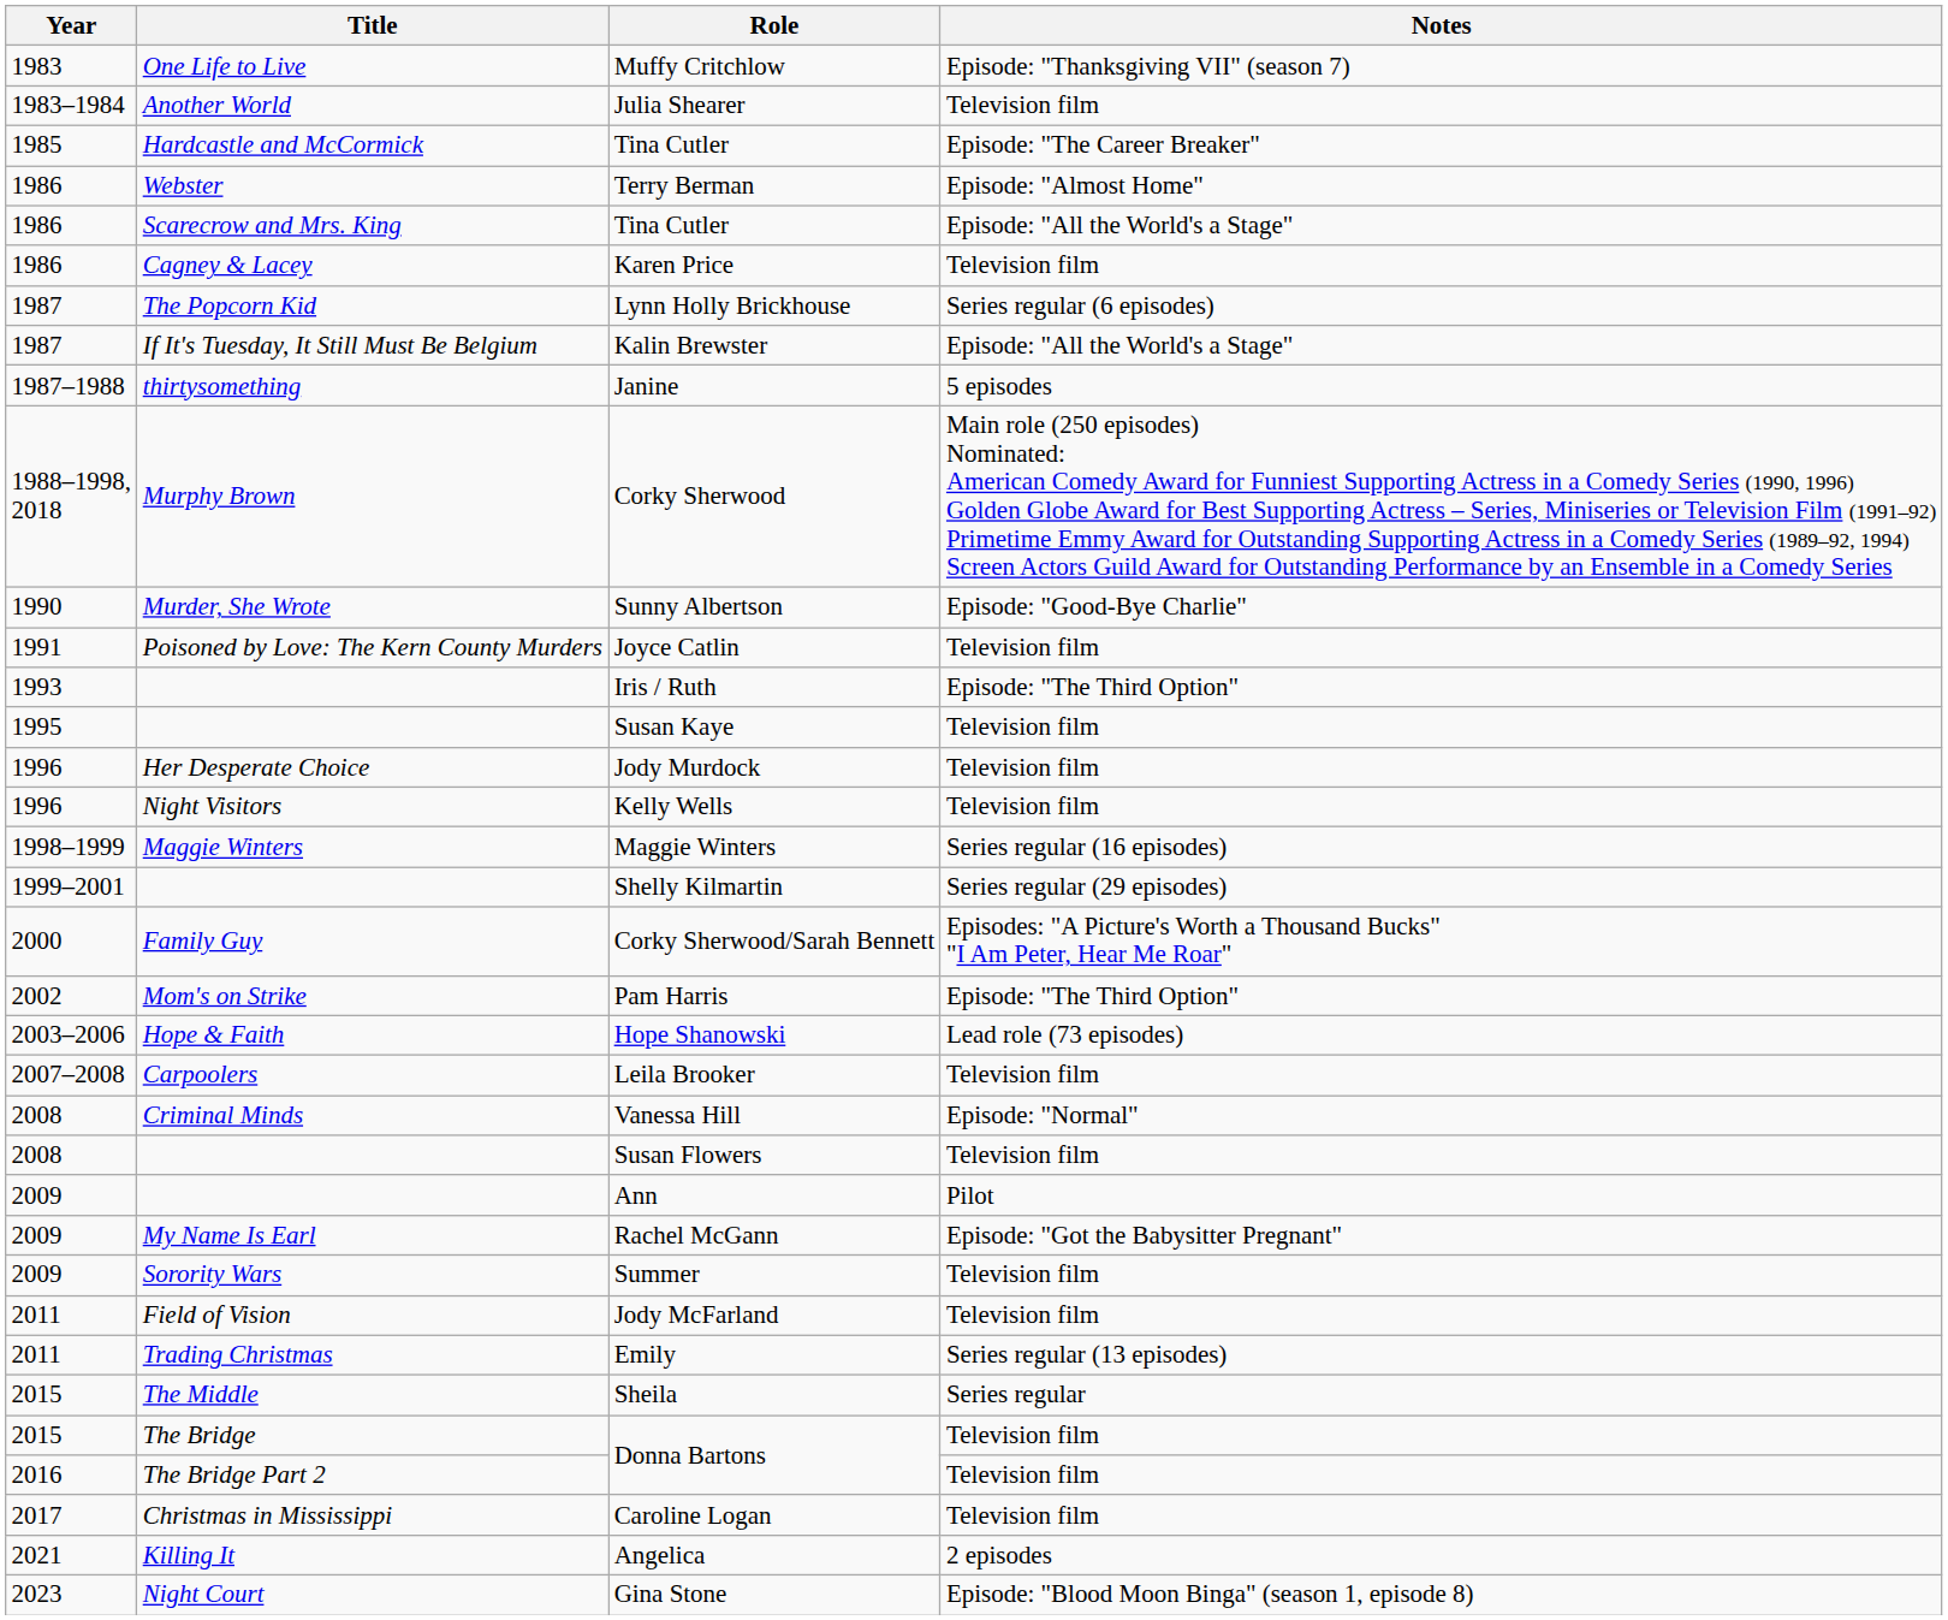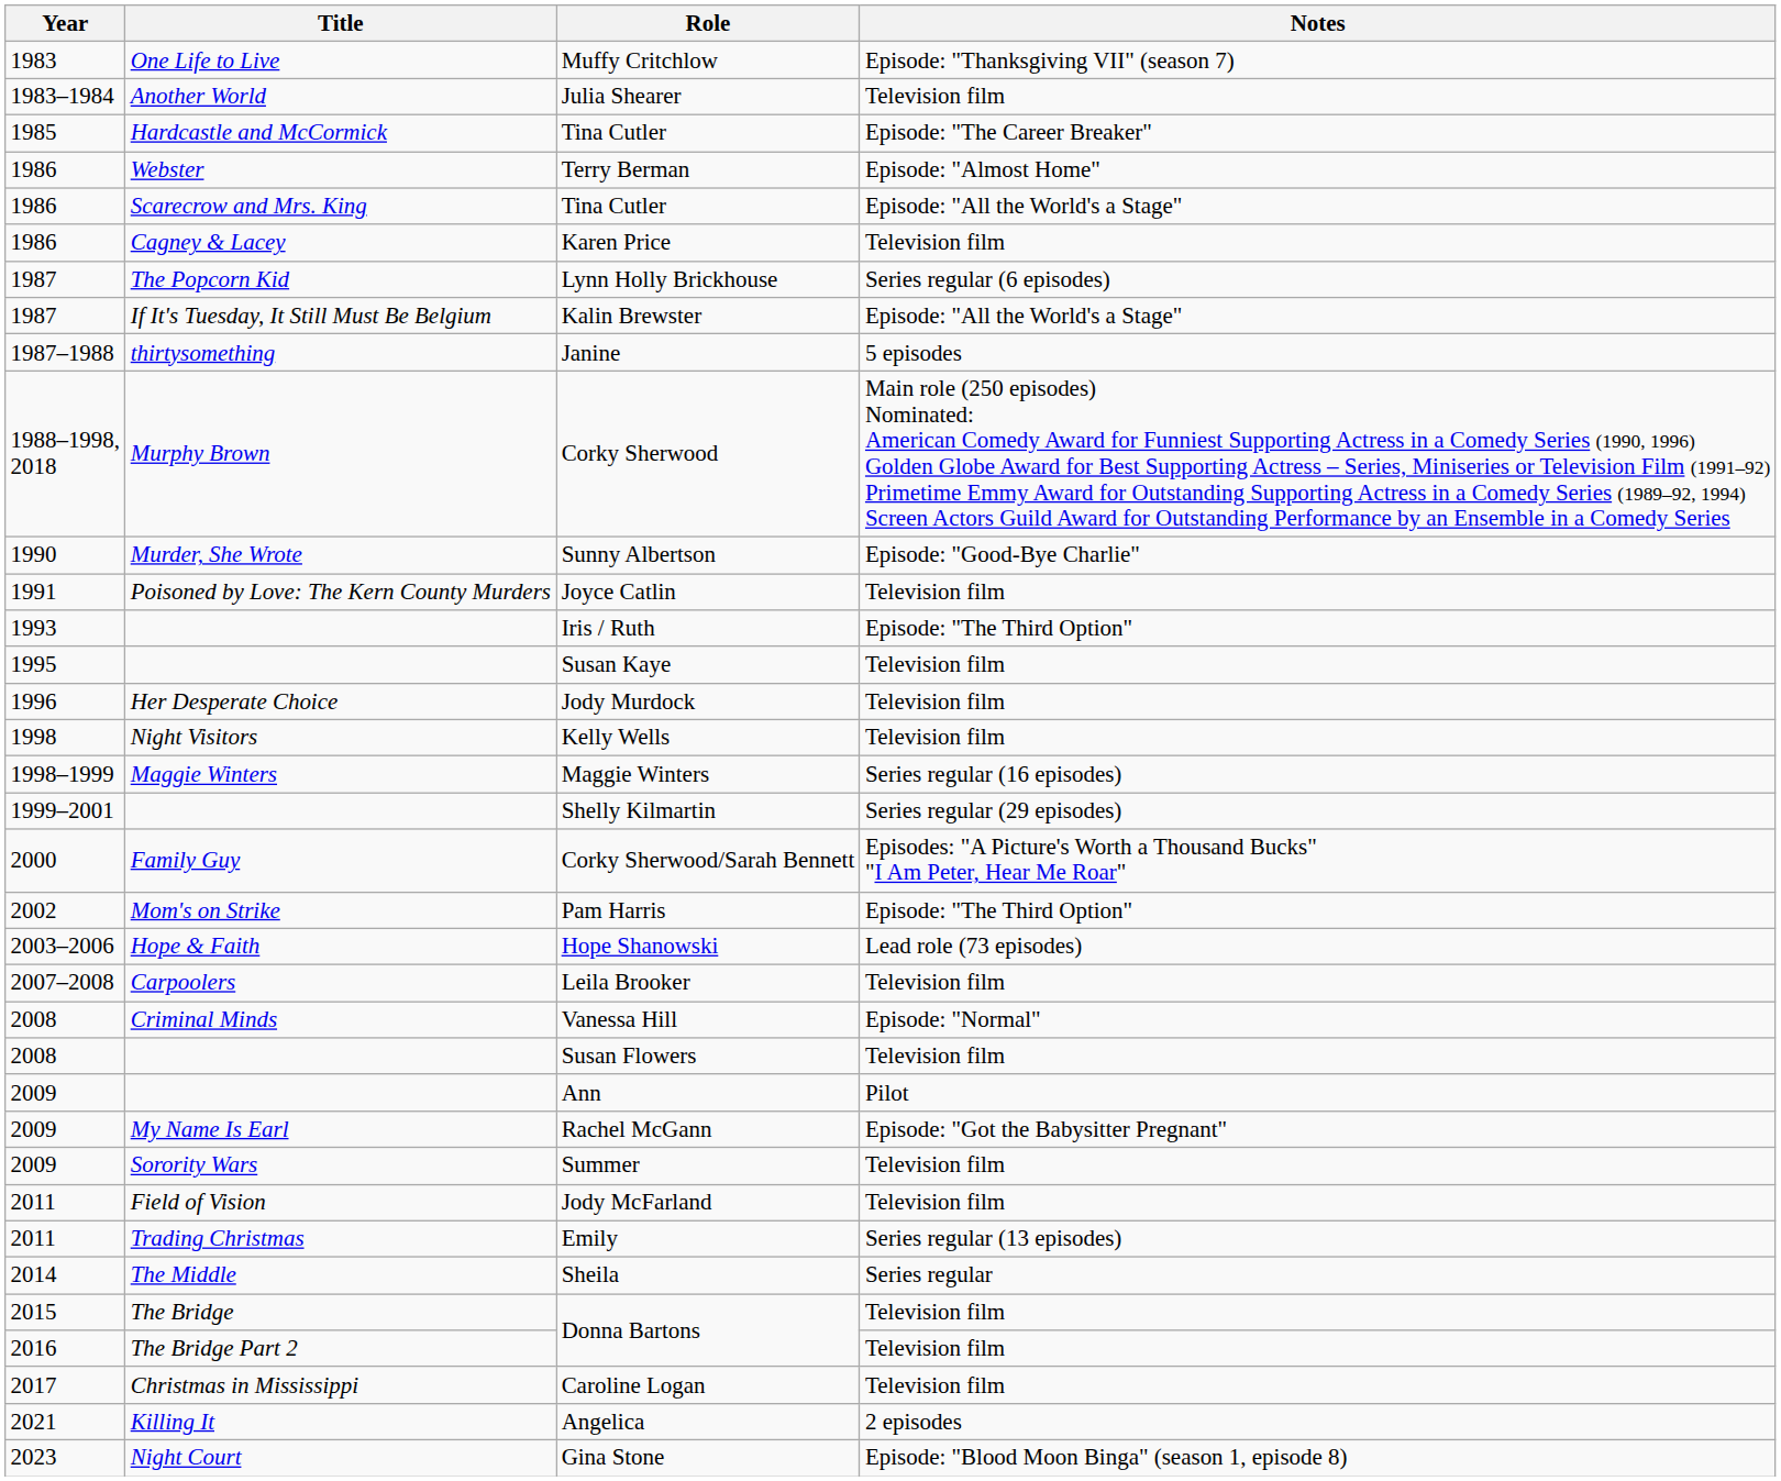Kelly Wells | Year: 1996 -> 1998
Sheila | Year: 2015 -> 2014
